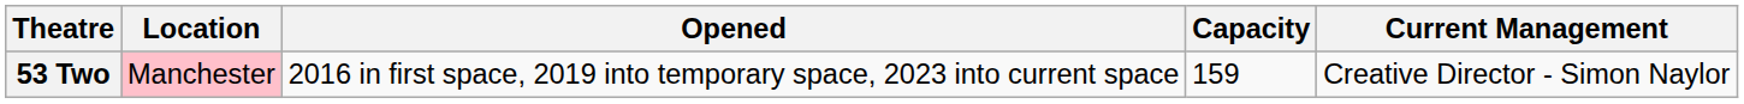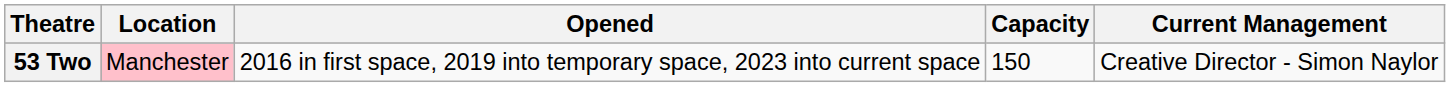53 Two | Capacity: 159 -> 150
